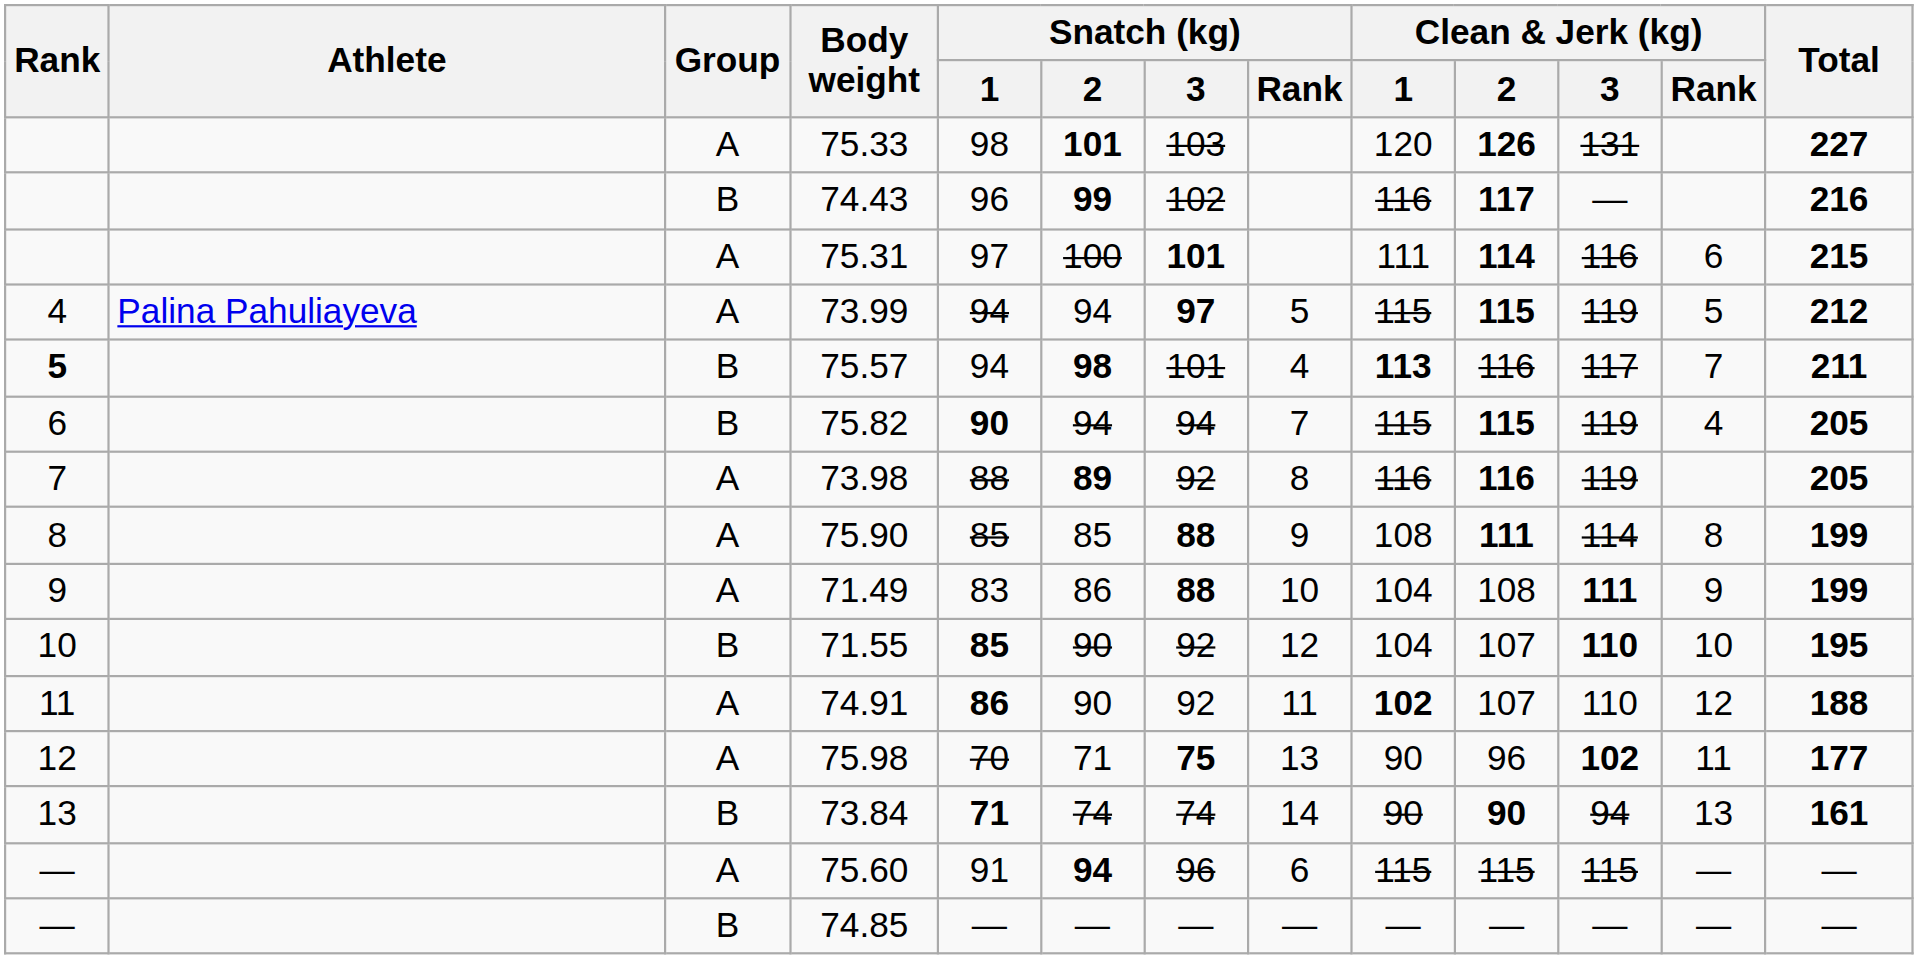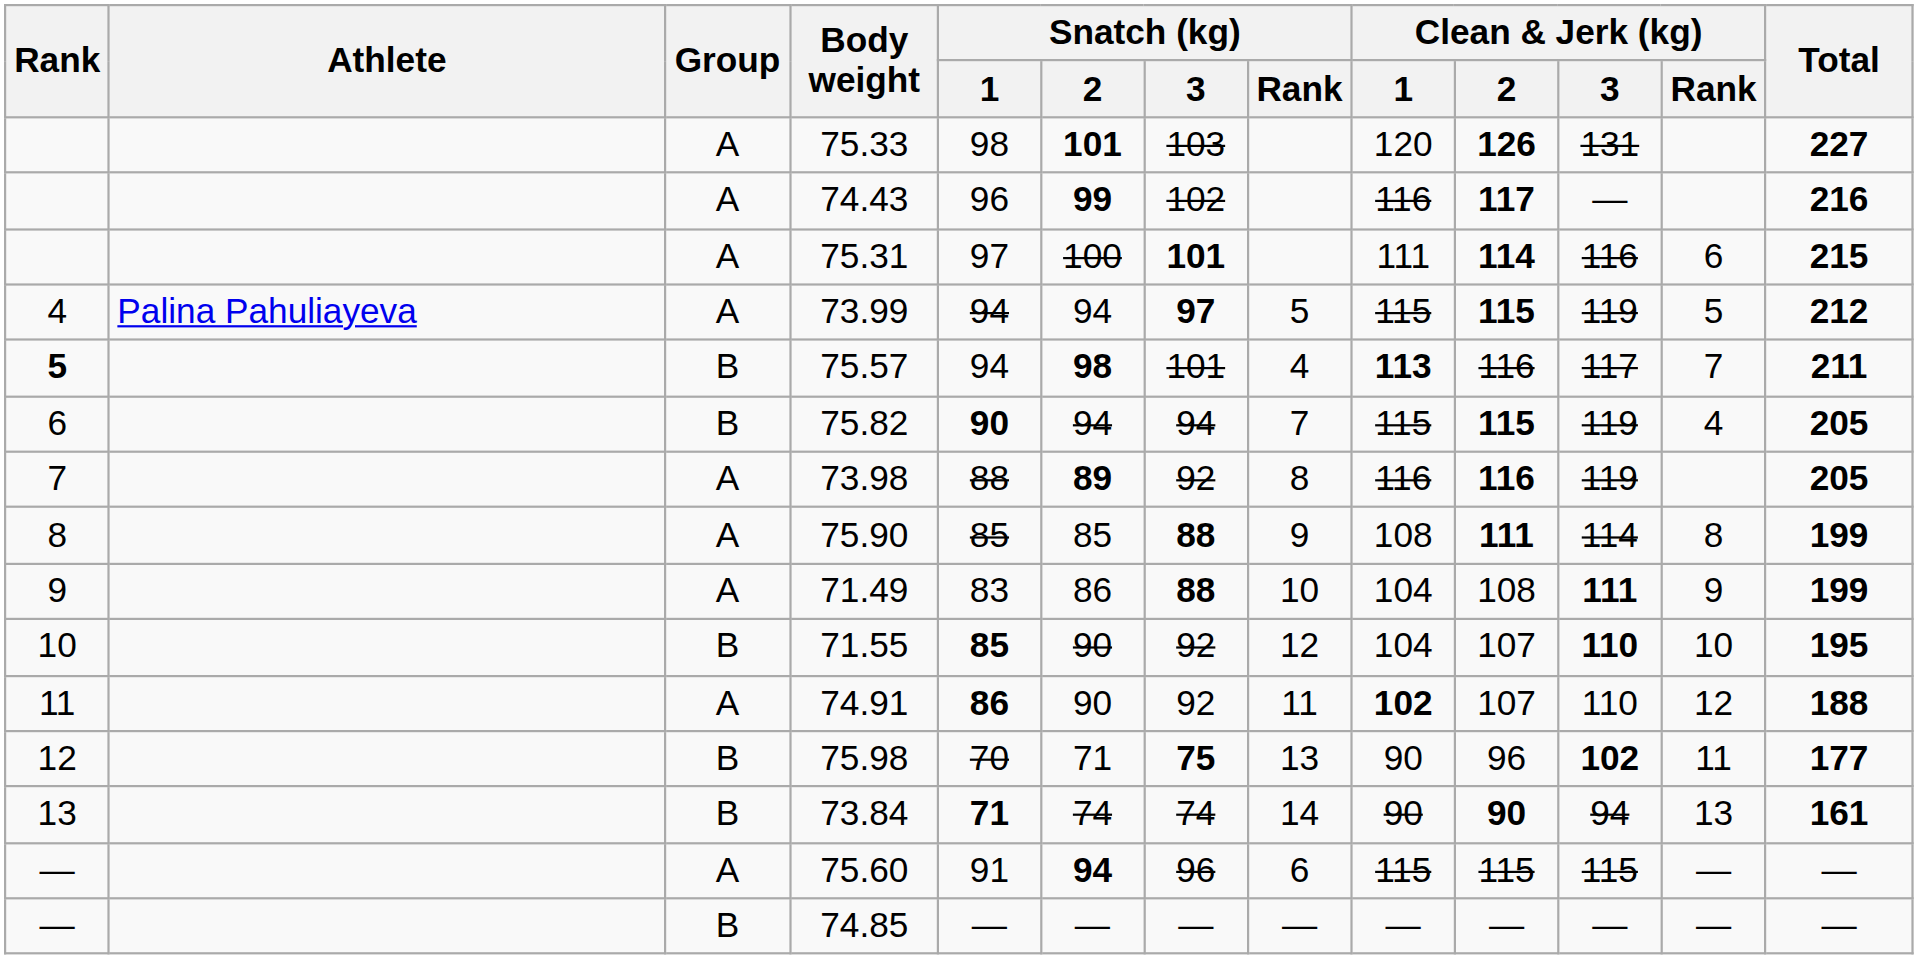74.43 | Group: B -> A
75.98 | Group: A -> B
